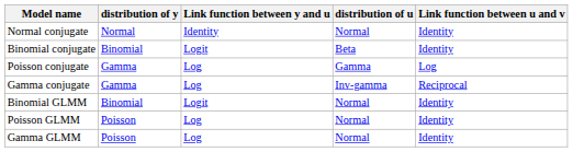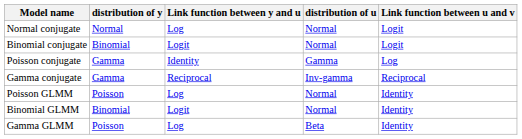Normal conjugate | Link function between y and u: Identity -> Log
Normal conjugate | Link function between u and v: Identity -> Logit
Binomial conjugate | distribution of u: Beta -> Normal
Binomial conjugate | Link function between u and v: Identity -> Logit
Poisson conjugate | Link function between y and u: Log -> Identity
Gamma conjugate | Link function between y and u: Log -> Reciprocal
rows swapped: Binomial GLMM <-> Poisson GLMM
Gamma GLMM | distribution of u: Normal -> Beta
